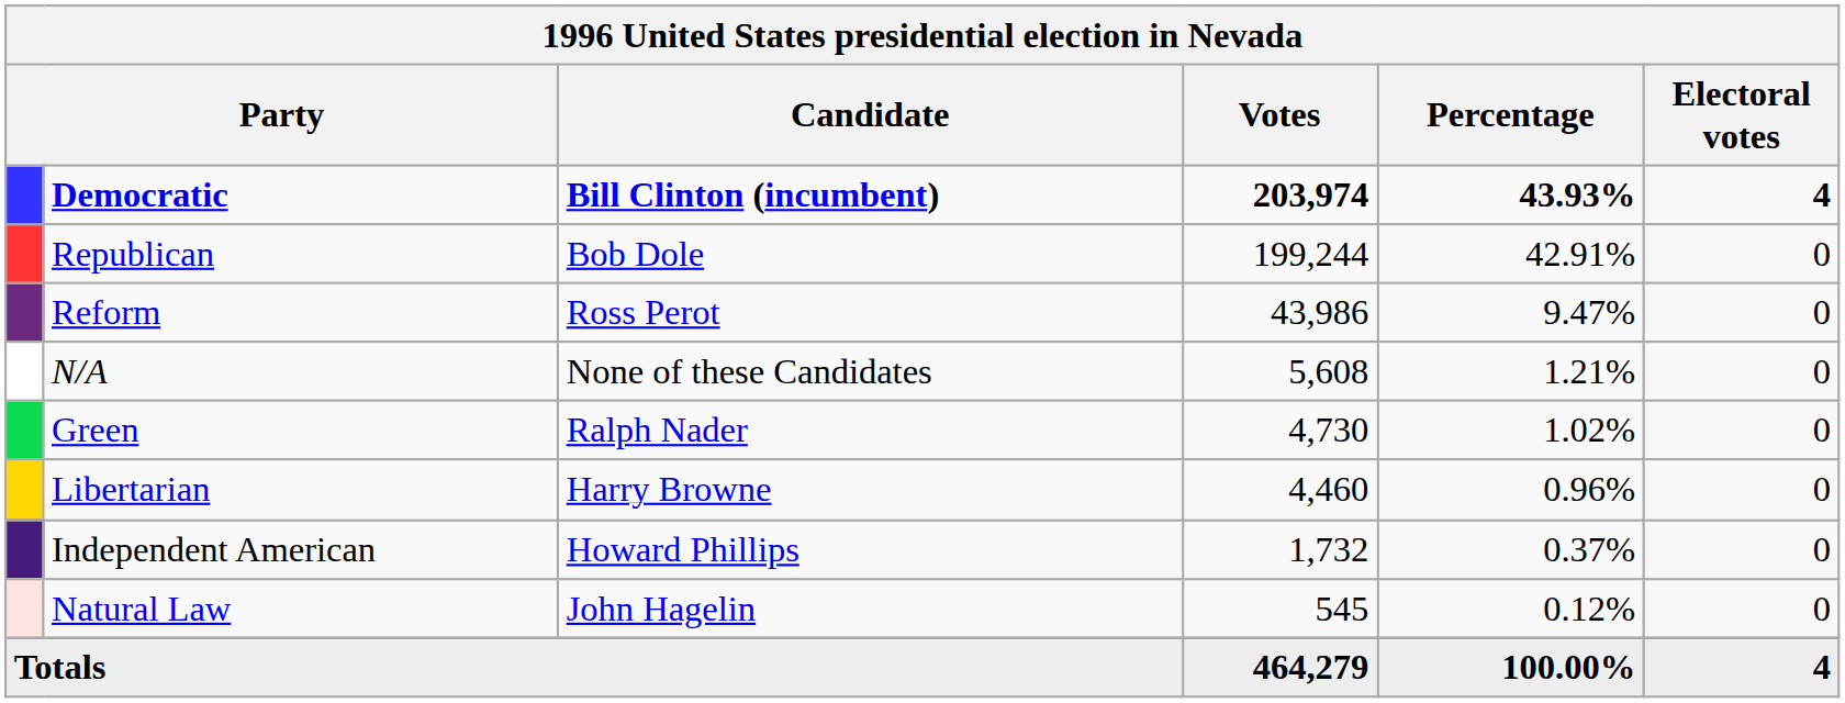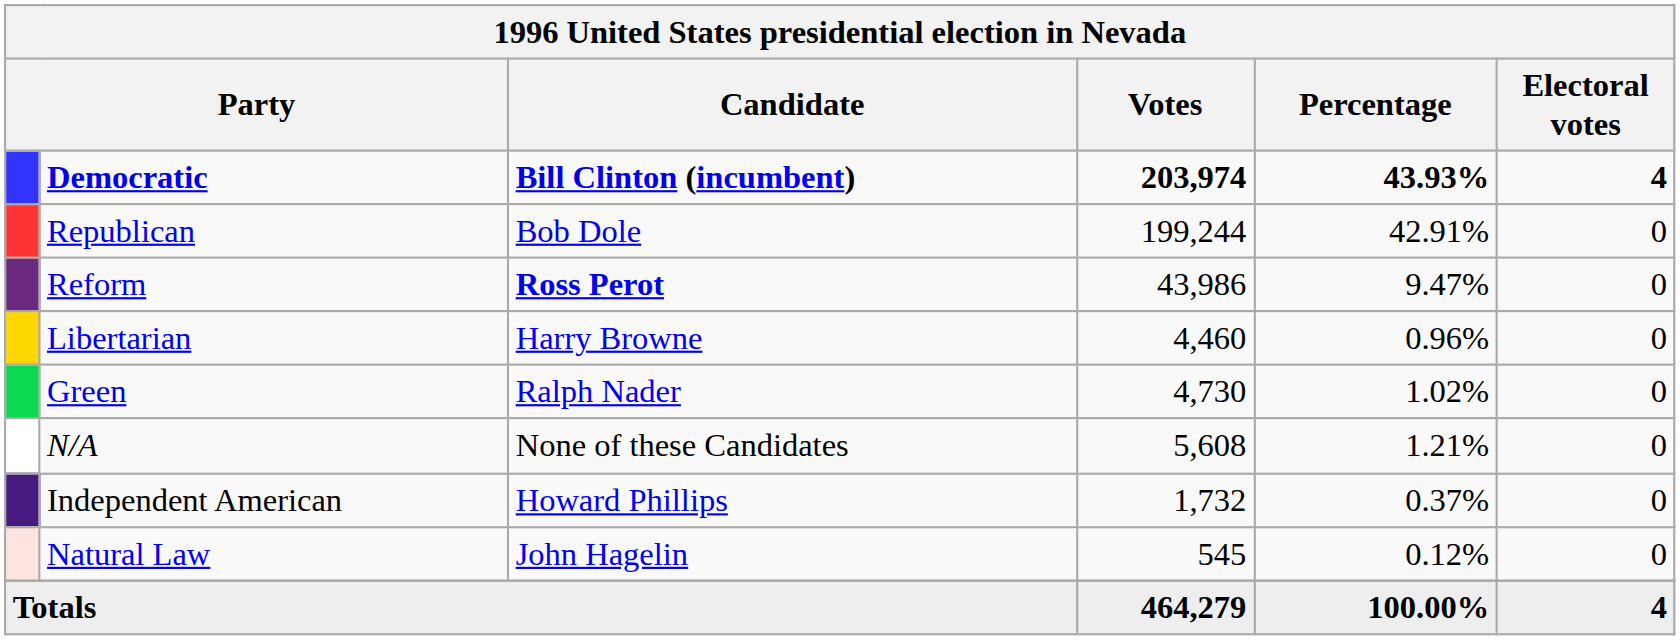Reform | Candidate: normal -> bold
rows swapped: N/A <-> Libertarian
